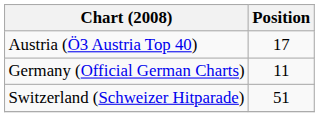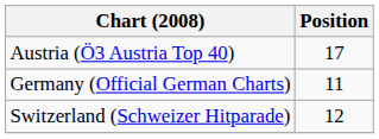Switzerland (Schweizer Hitparade) | Position: 51 -> 12
